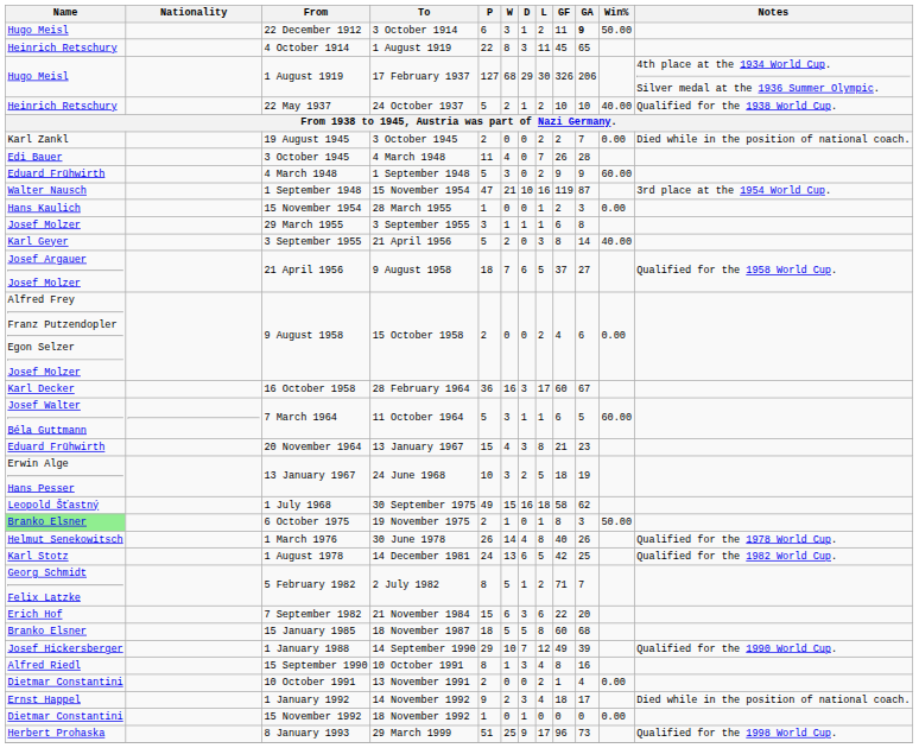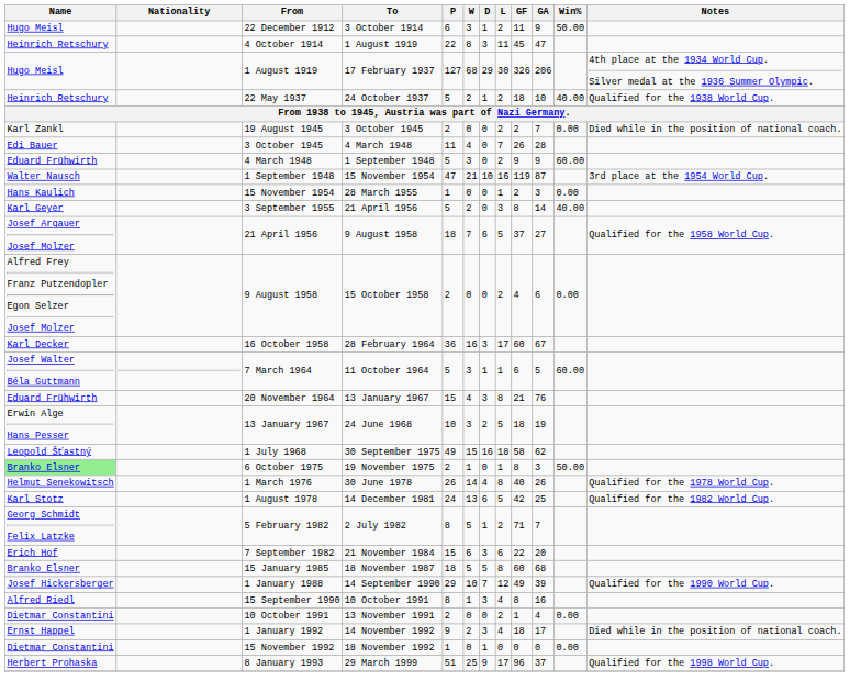22 December 1912 | GA: bold -> normal
4 October 1914 | GA: 65 -> 47
22 May 1937 | GF: 10 -> 18
- row: Josef Molzer | 29 March 1955 | 3 September 1955 | 3 | 1 | 1 | 1 | 6 | 8
20 November 1964 | GA: 23 -> 76
8 January 1993 | GA: 73 -> 37
